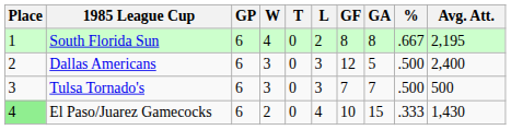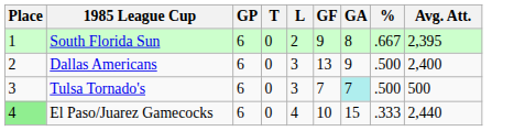- column: W | 4 | 3 | 3 | 2
South Florida Sun | GF: 8 -> 9
South Florida Sun | Avg. Att.: 2,195 -> 2,395
Dallas Americans | GF: 12 -> 13
Dallas Americans | GA: 5 -> 9
Tulsa Tornado's | GA: no background -> paleturquoise background
El Paso/Juarez Gamecocks | Avg. Att.: 1,430 -> 2,440
